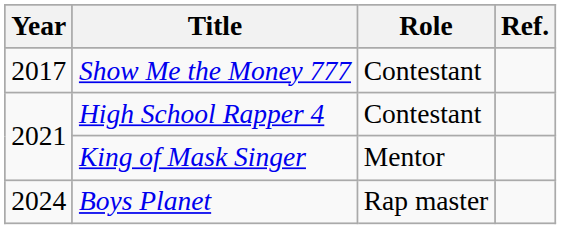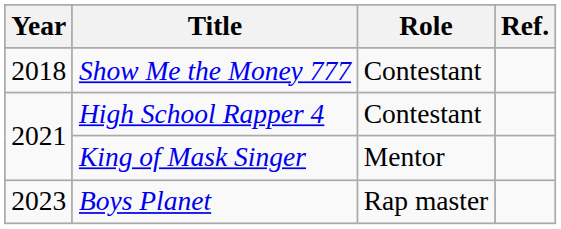Show Me the Money 777 | Year: 2017 -> 2018
Boys Planet | Year: 2024 -> 2023
